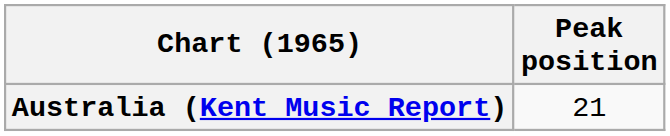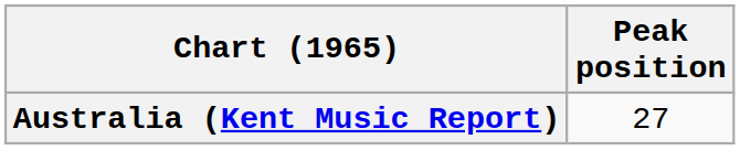Australia (Kent Music Report) | Peak position: 21 -> 27
